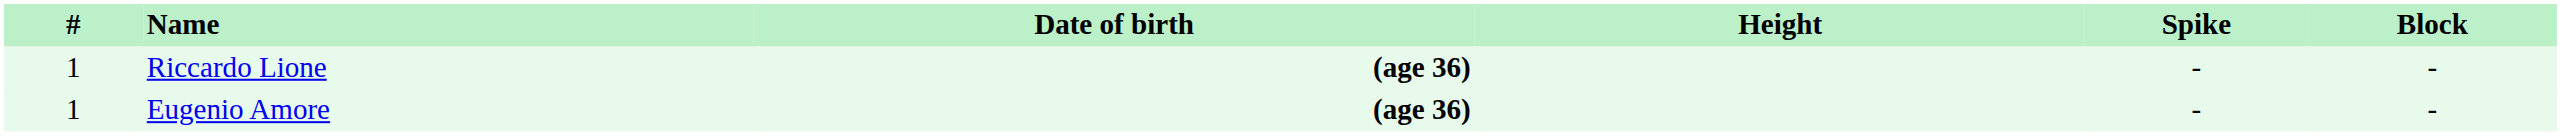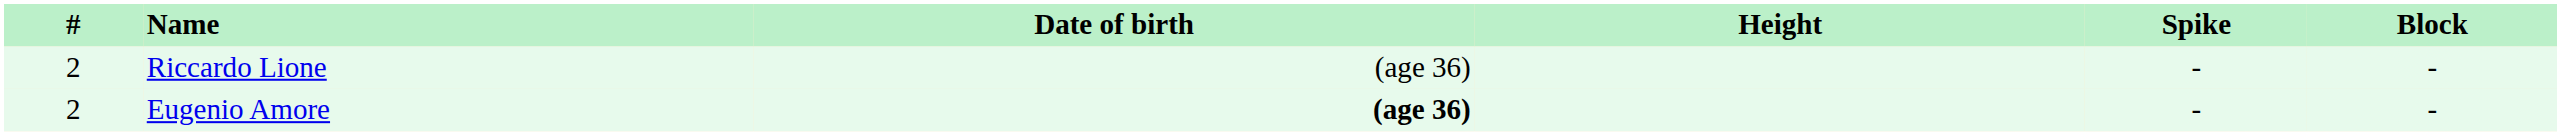Riccardo Lione | #: 1 -> 2
Riccardo Lione | Date of birth: bold -> normal
Eugenio Amore | #: 1 -> 2
